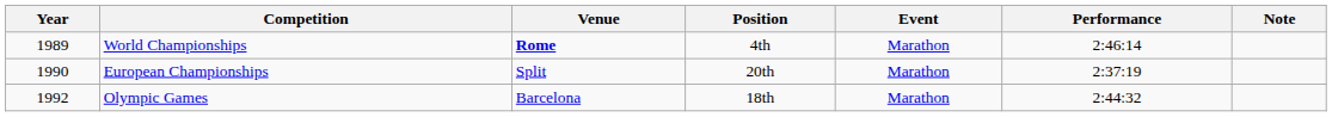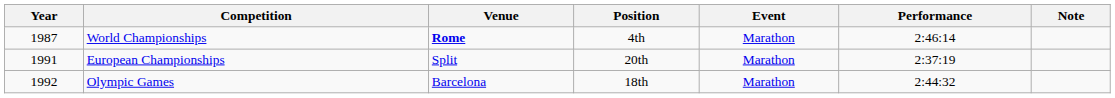World Championships | Year: 1989 -> 1987
European Championships | Year: 1990 -> 1991
